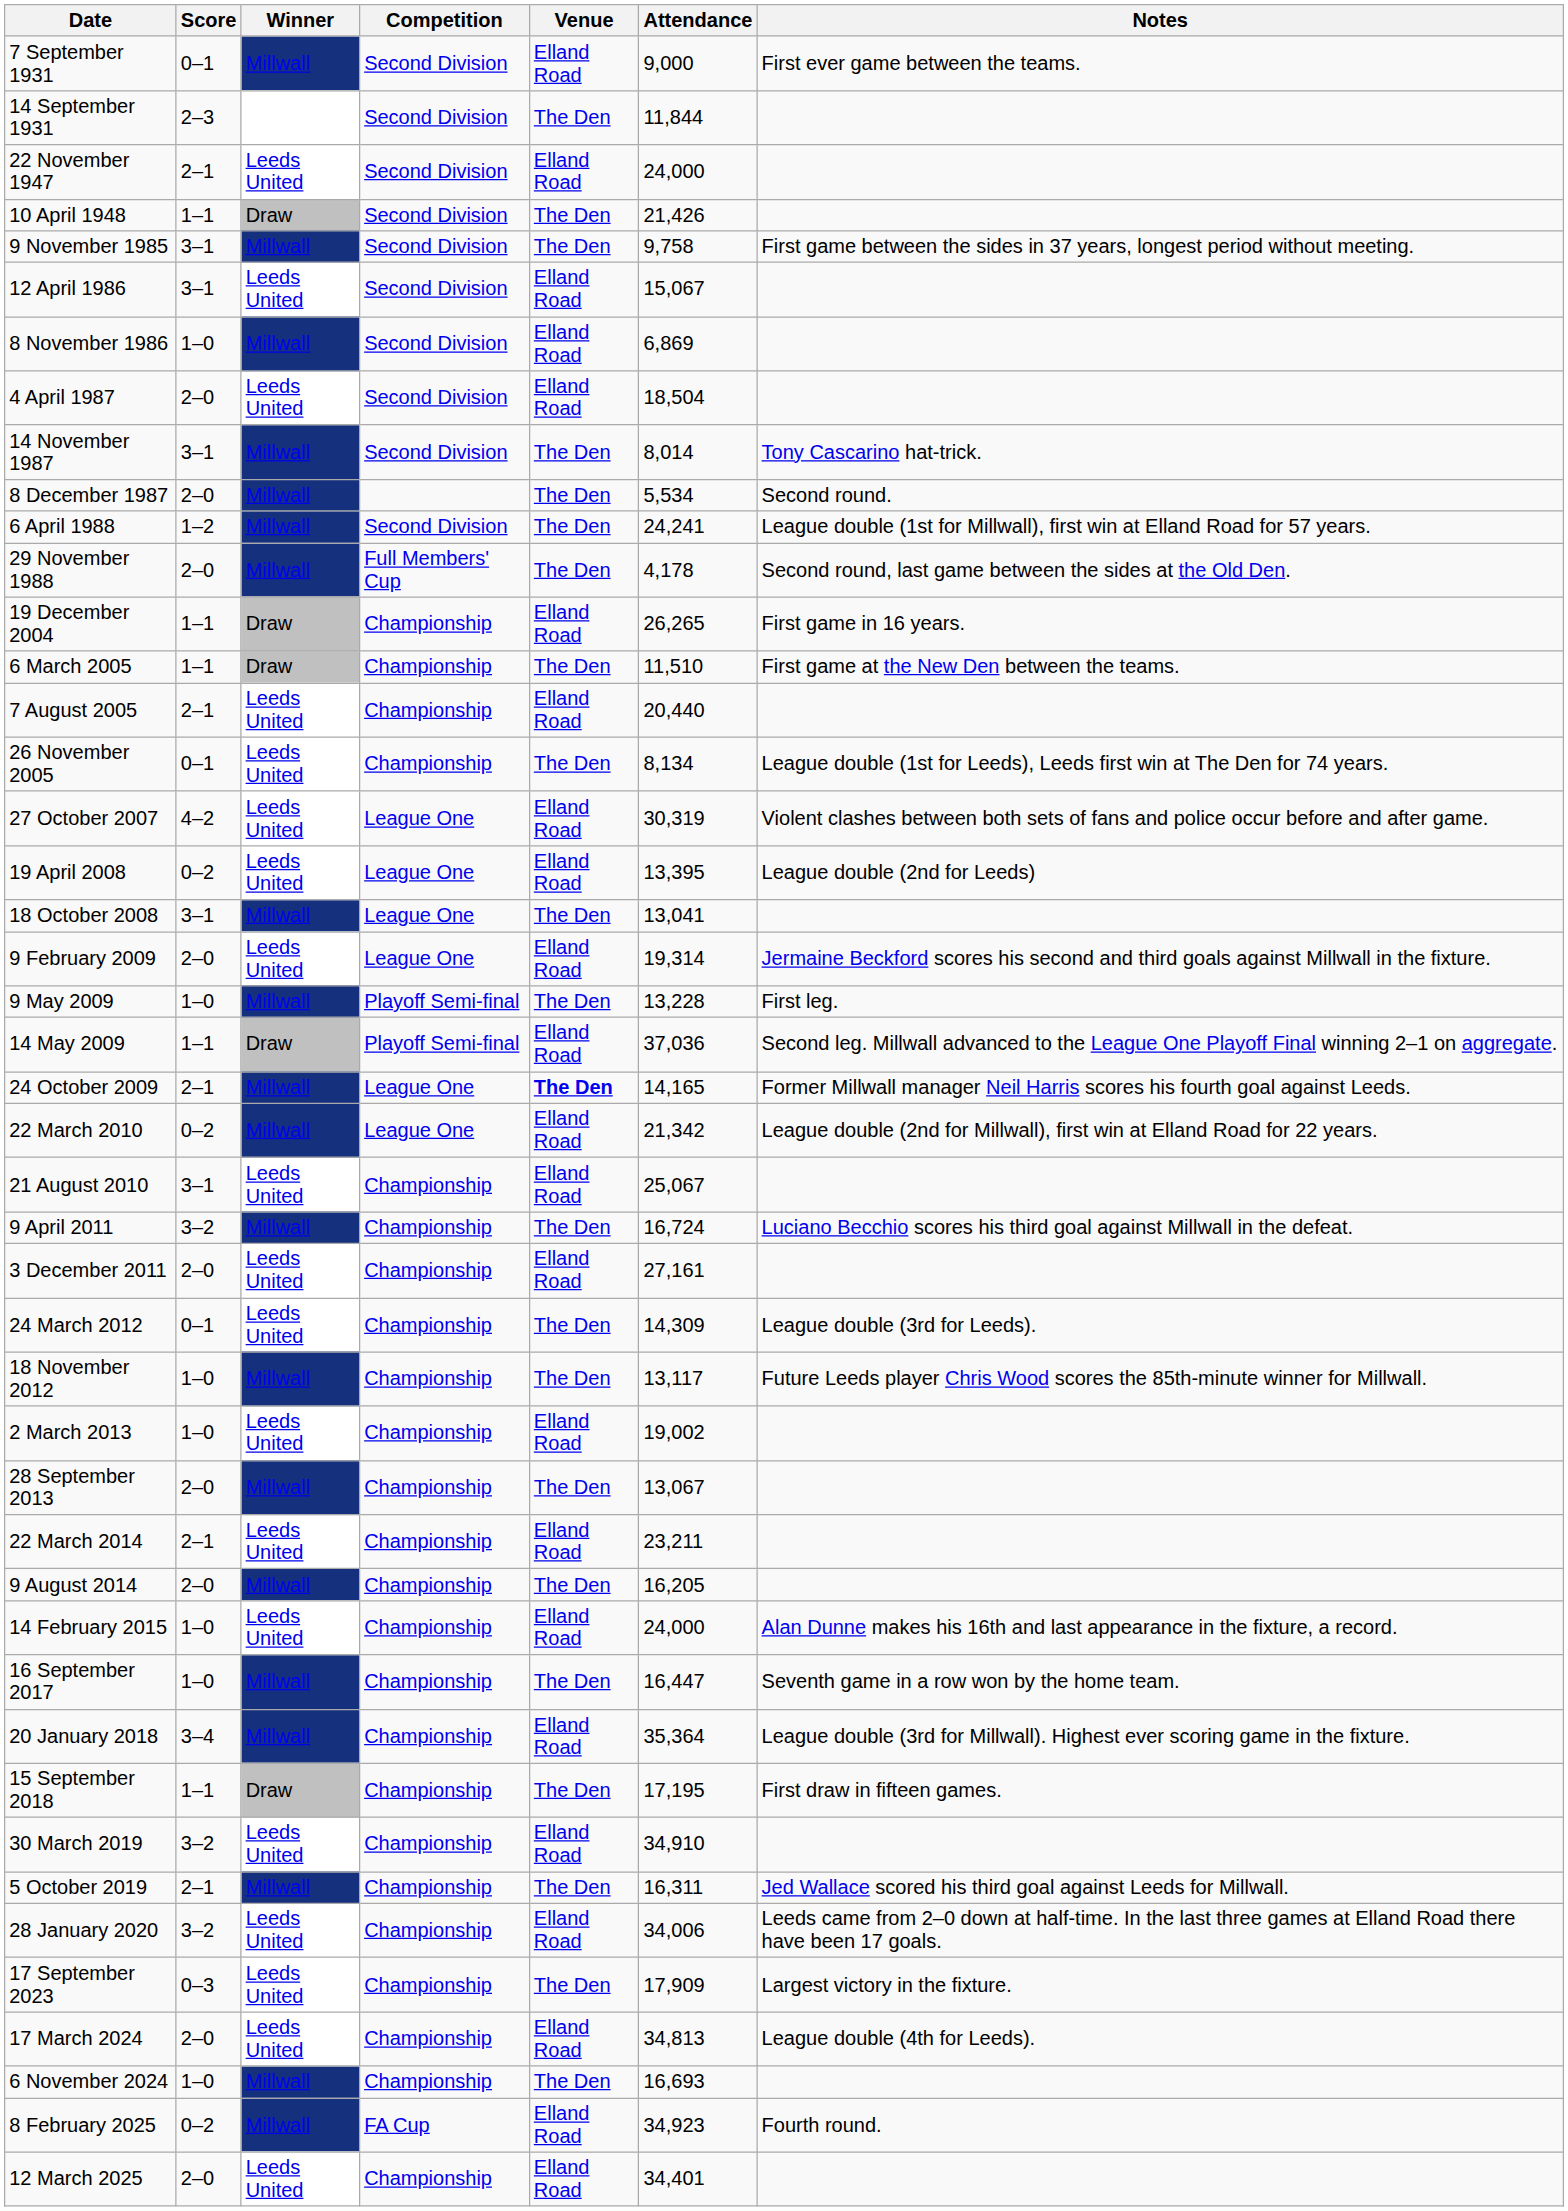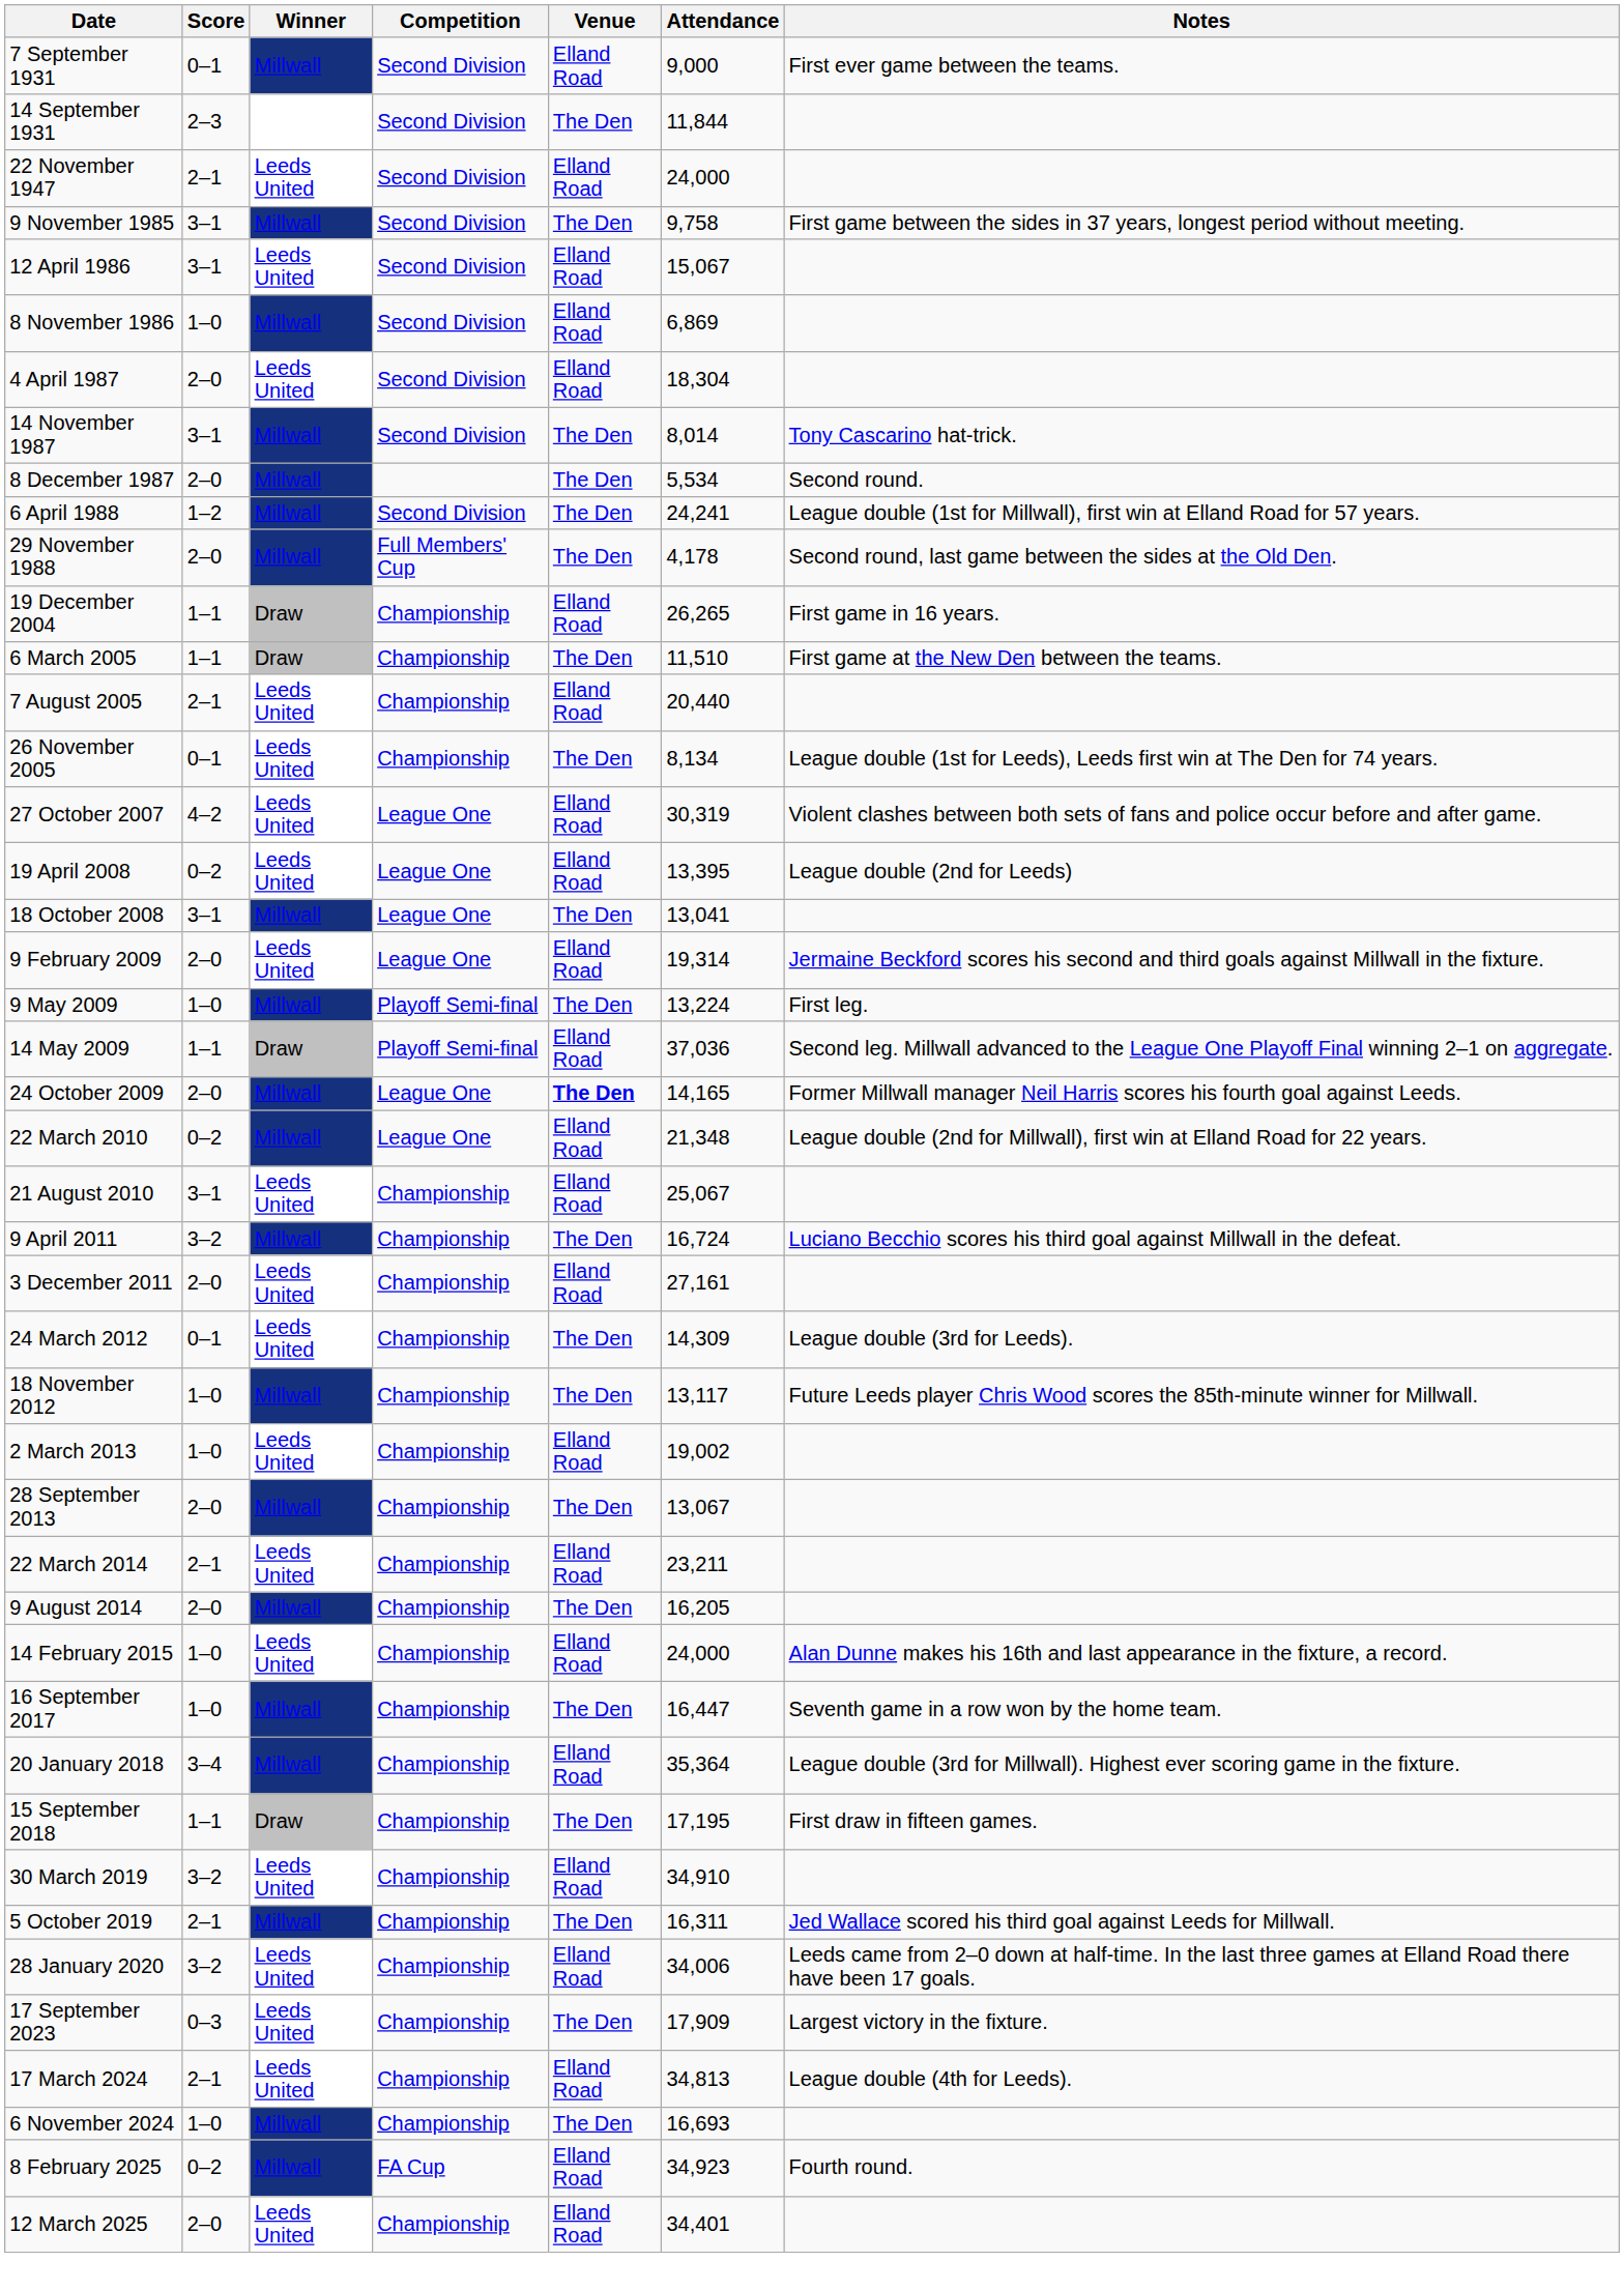- row: 10 April 1948 | 1–1 | Draw | Second Division | The Den | 21,426
4 April 1987 | Attendance: 18,504 -> 18,304
9 May 2009 | Attendance: 13,228 -> 13,224
24 October 2009 | Score: 2–1 -> 2–0
22 March 2010 | Attendance: 21,342 -> 21,348
17 March 2024 | Score: 2–0 -> 2–1
